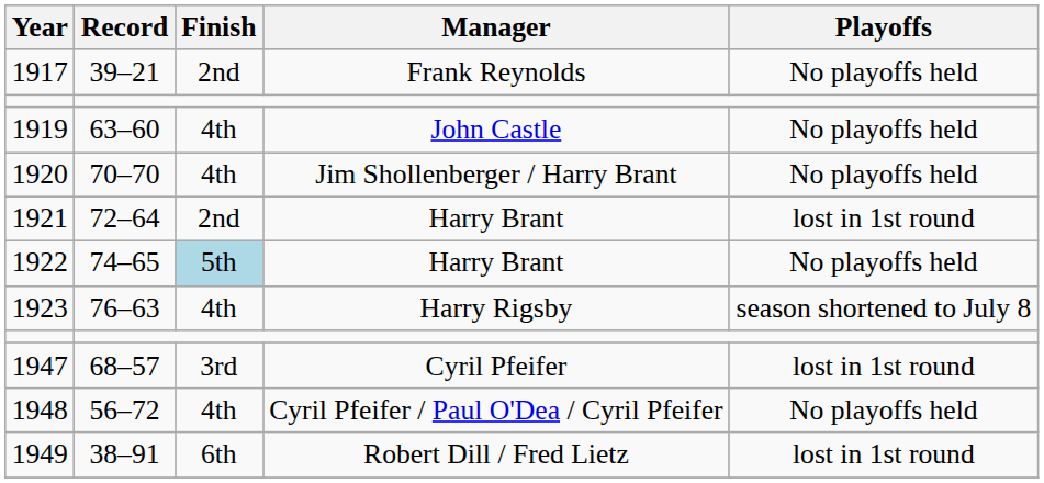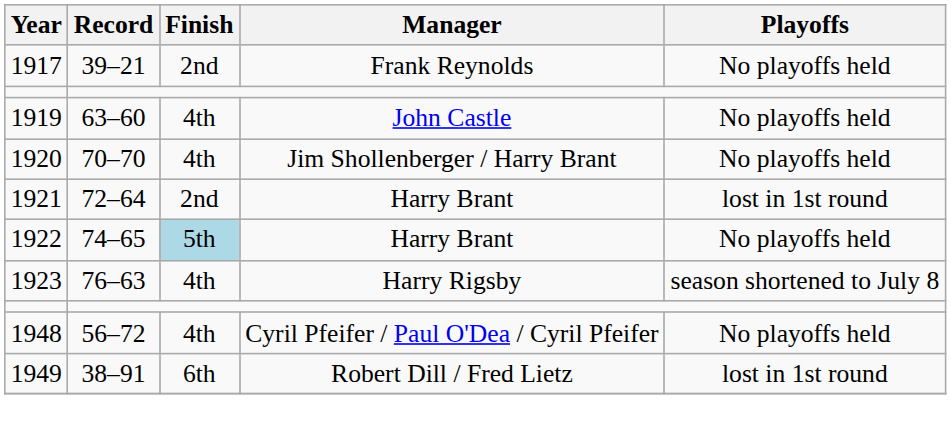- row: 1947 | 68–57 | 3rd | Cyril Pfeifer | lost in 1st round
